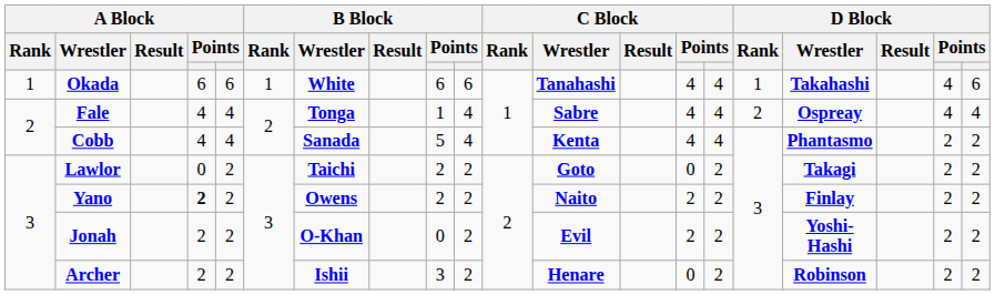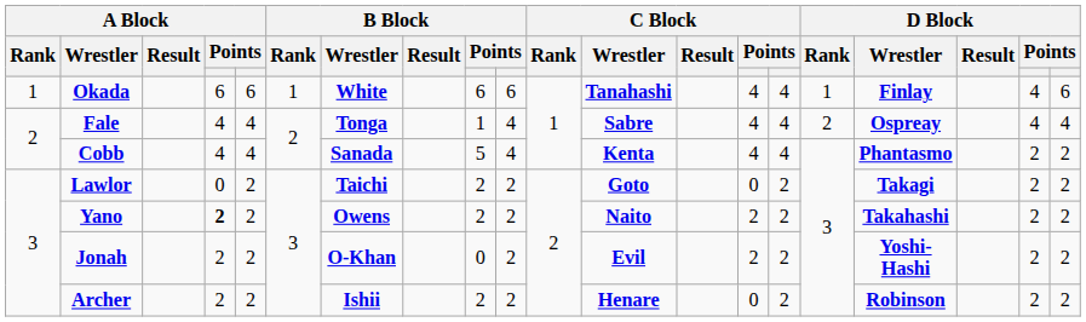Okada | D Block / Wrestler: Takahashi -> Finlay
Yano | D Block / Wrestler: Finlay -> Takahashi
Archer | column 9: 3 -> 2
